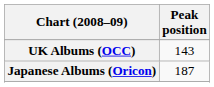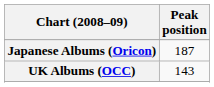rows swapped: Japanese Albums (Oricon) <-> UK Albums (OCC)
